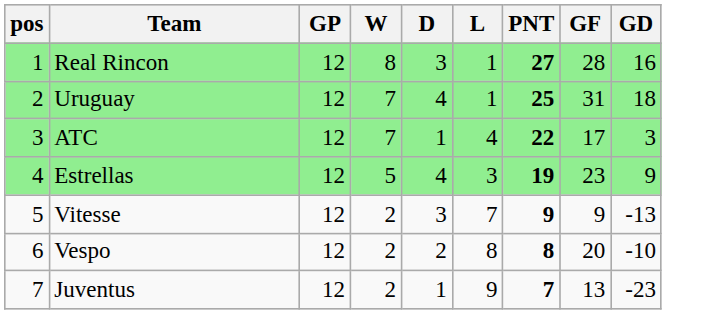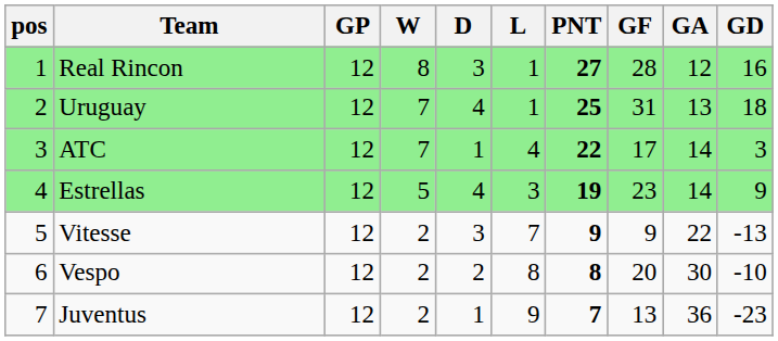+ column: GA | 12 | 13 | 14 | 14 | 22 | 30 | 36
